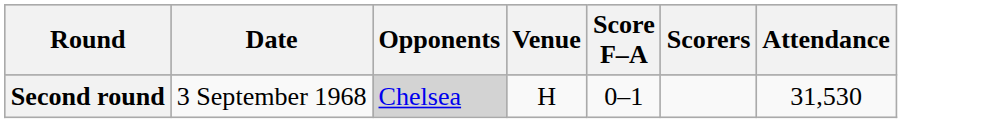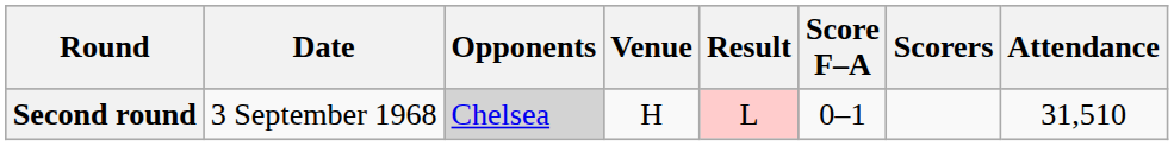+ column: Result | L
Second round | Attendance: 31,530 -> 31,510
